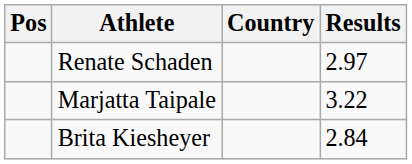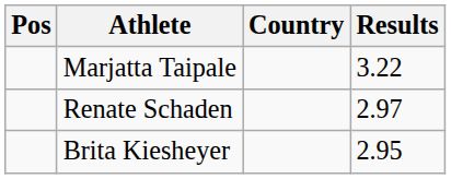rows swapped: Marjatta Taipale <-> Renate Schaden
Brita Kiesheyer | Results: 2.84 -> 2.95
